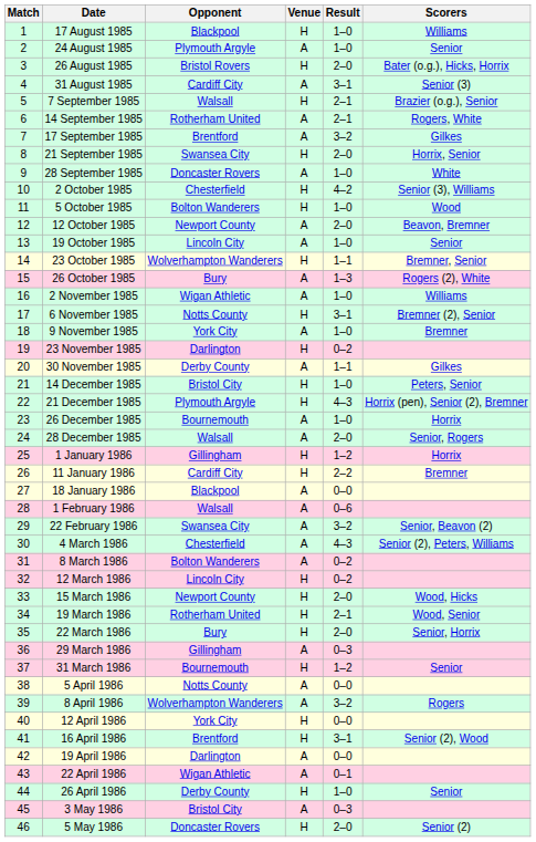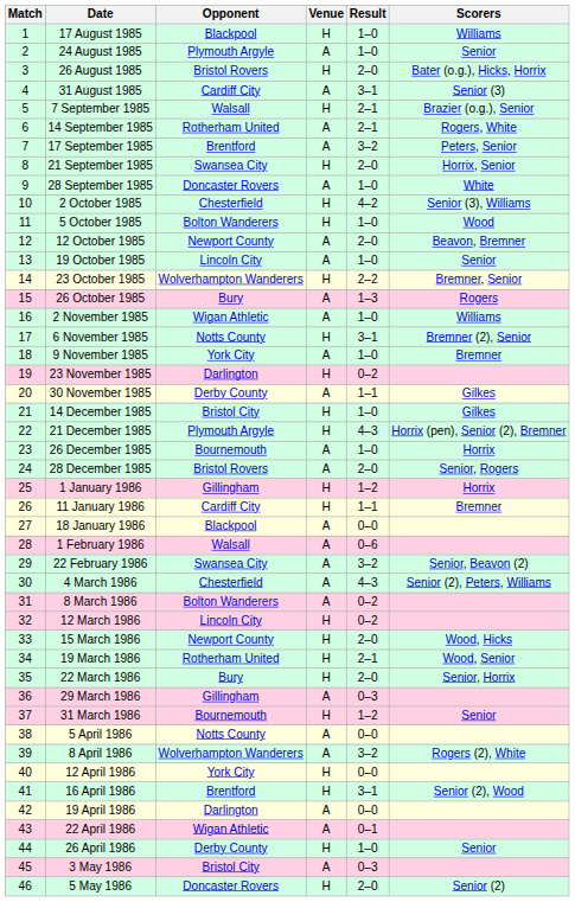17 September 1985 | Scorers: Gilkes -> Peters, Senior
23 October 1985 | Result: 1–1 -> 2–2
26 October 1985 | Scorers: Rogers (2), White -> Rogers
14 December 1985 | Scorers: Peters, Senior -> Gilkes
28 December 1985 | Opponent: Walsall -> Bristol Rovers
11 January 1986 | Result: 2–2 -> 1–1
8 April 1986 | Scorers: Rogers -> Rogers (2), White
